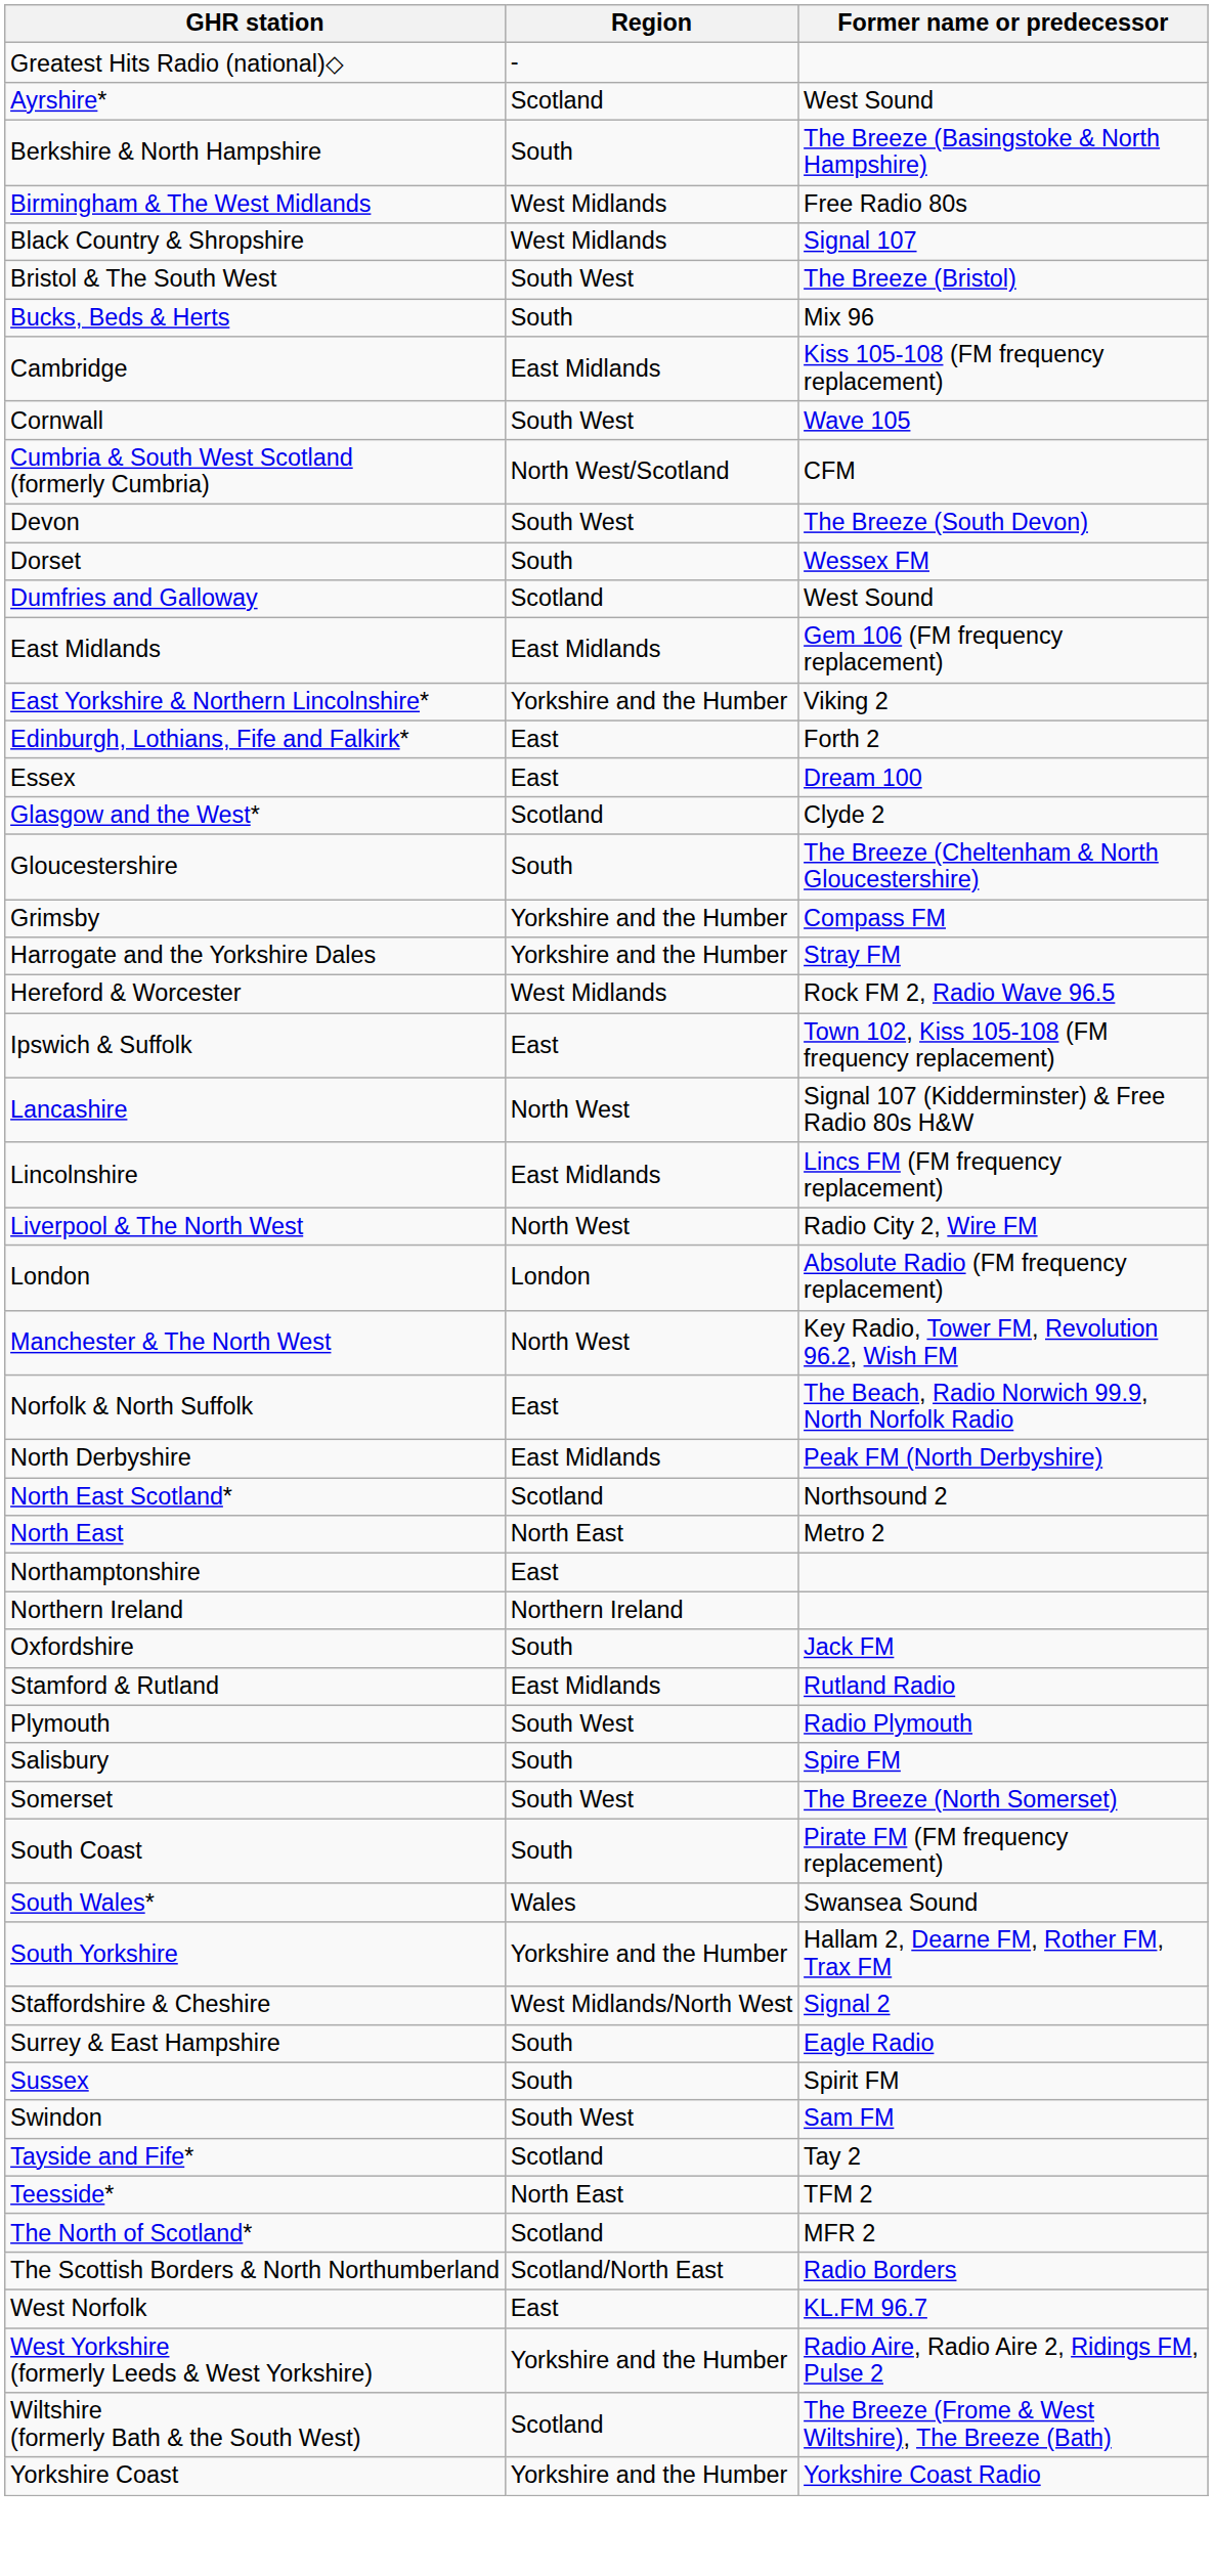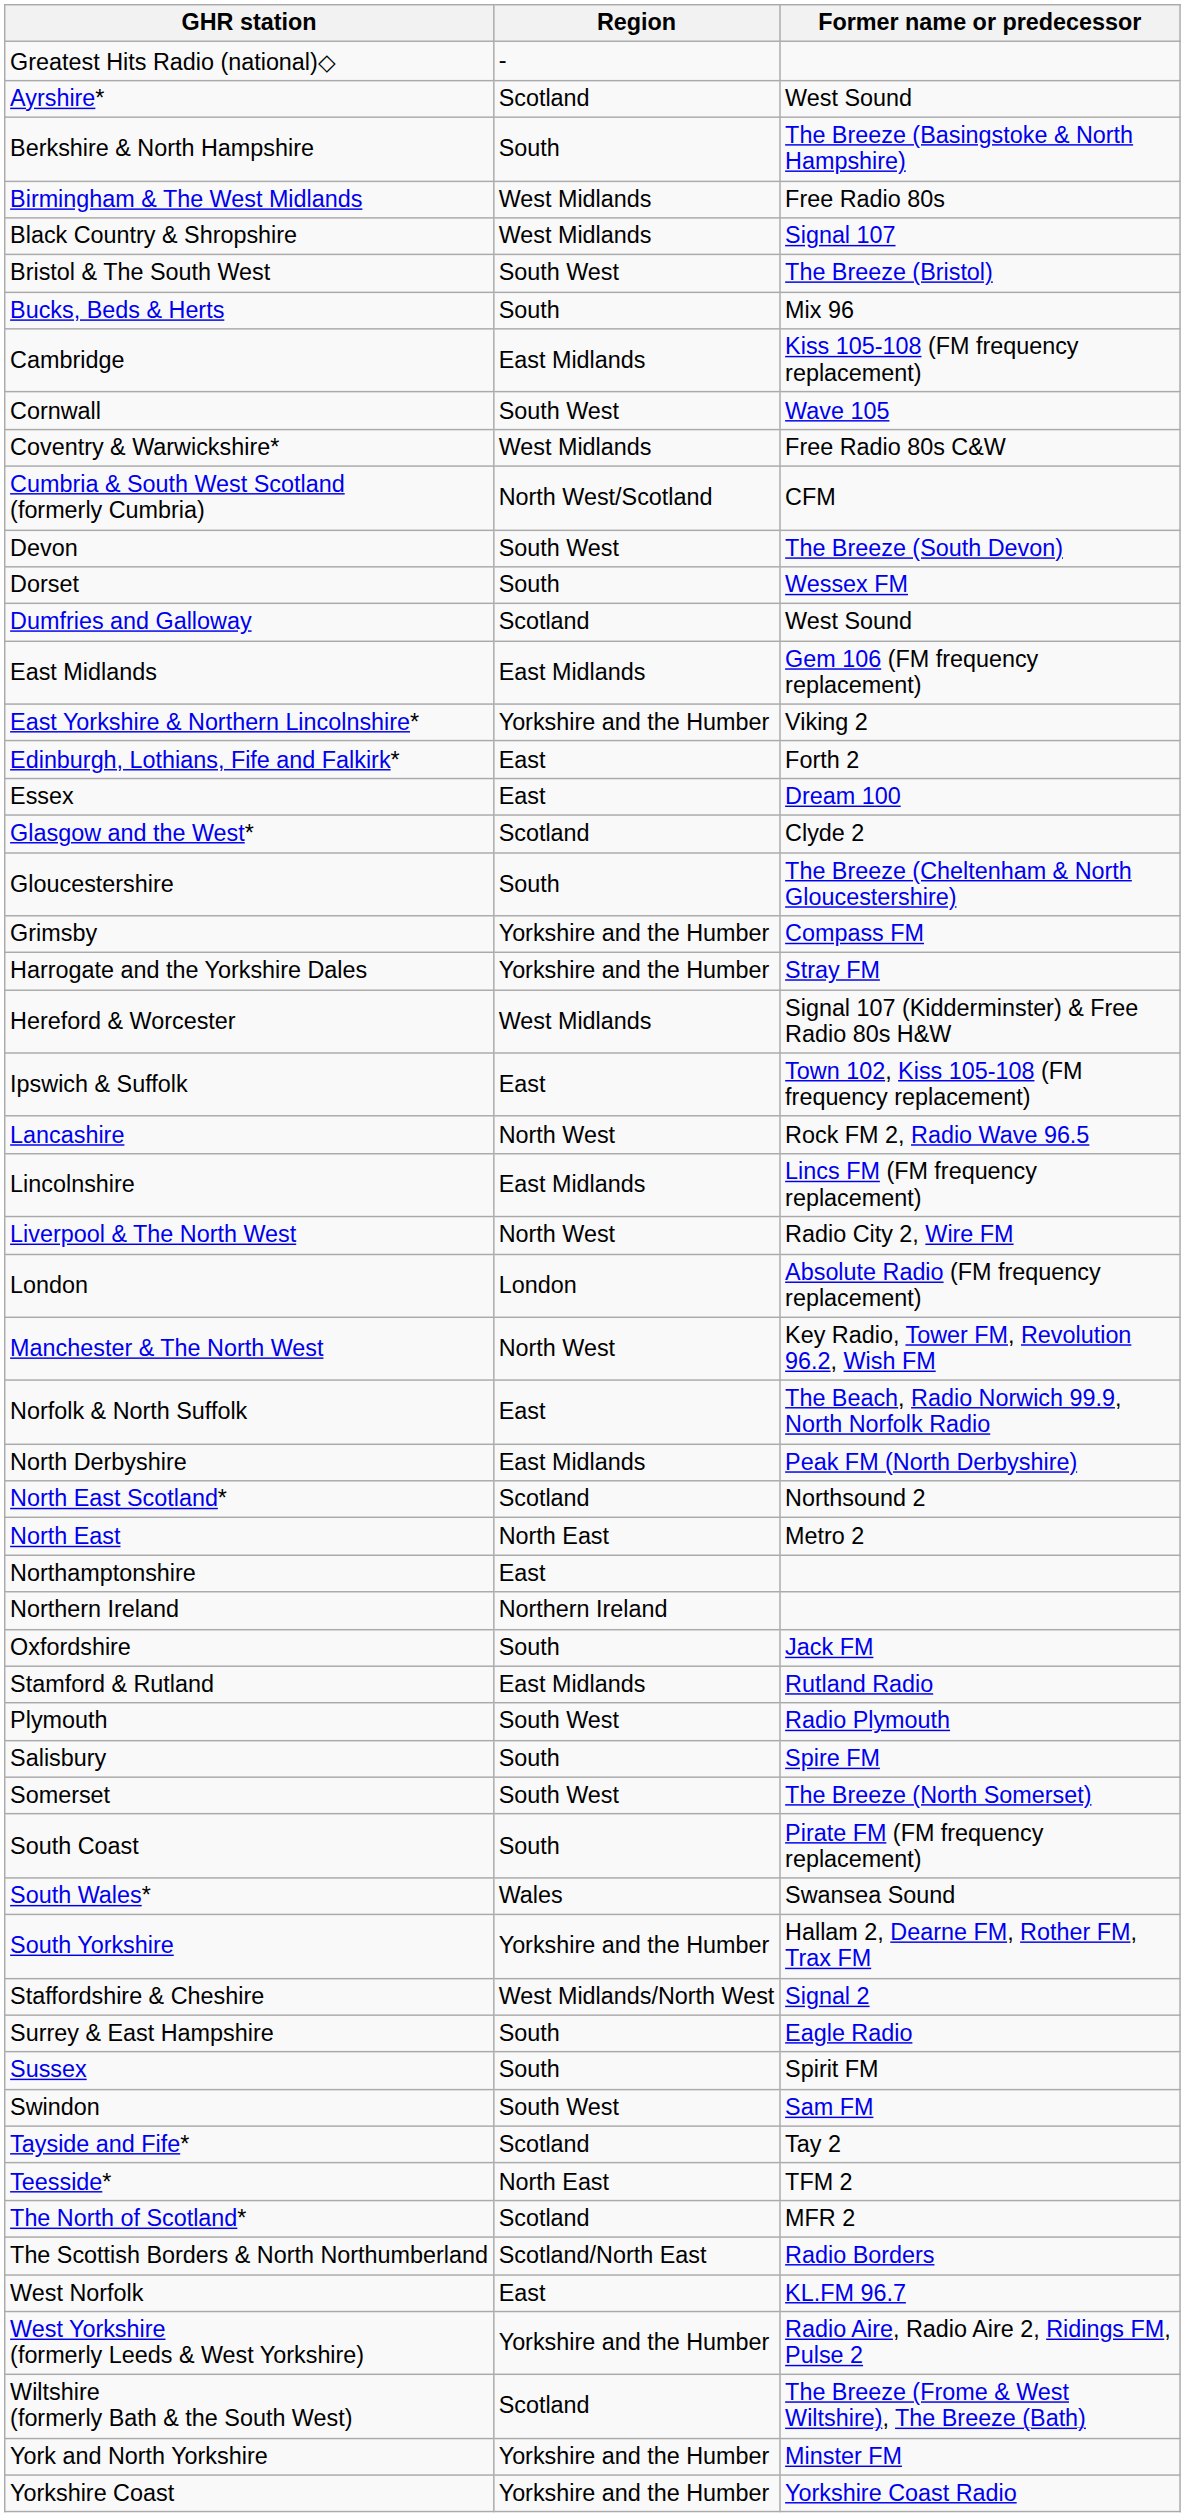+ row: Coventry & Warwickshire* | West Midlands | Free Radio 80s C&W
Hereford & Worcester | Former name or predecessor: Rock FM 2, Radio Wave 96.5 -> Signal 107 (Kidderminster) & Free Radio 80s H&W
Lancashire | Former name or predecessor: Signal 107 (Kidderminster) & Free Radio 80s H&W -> Rock FM 2, Radio Wave 96.5
+ row: York and North Yorkshire | Yorkshire and the Humber | Minster FM
